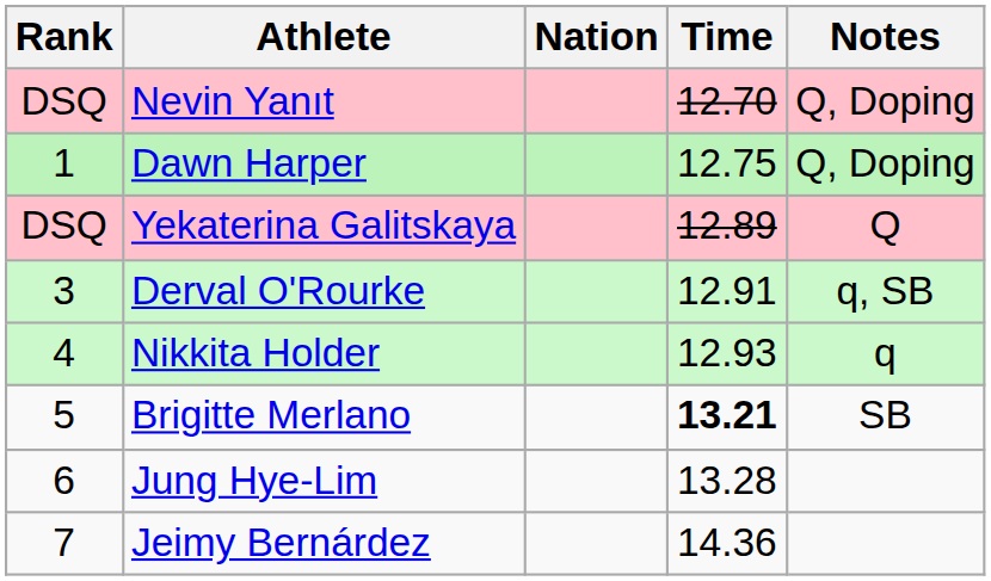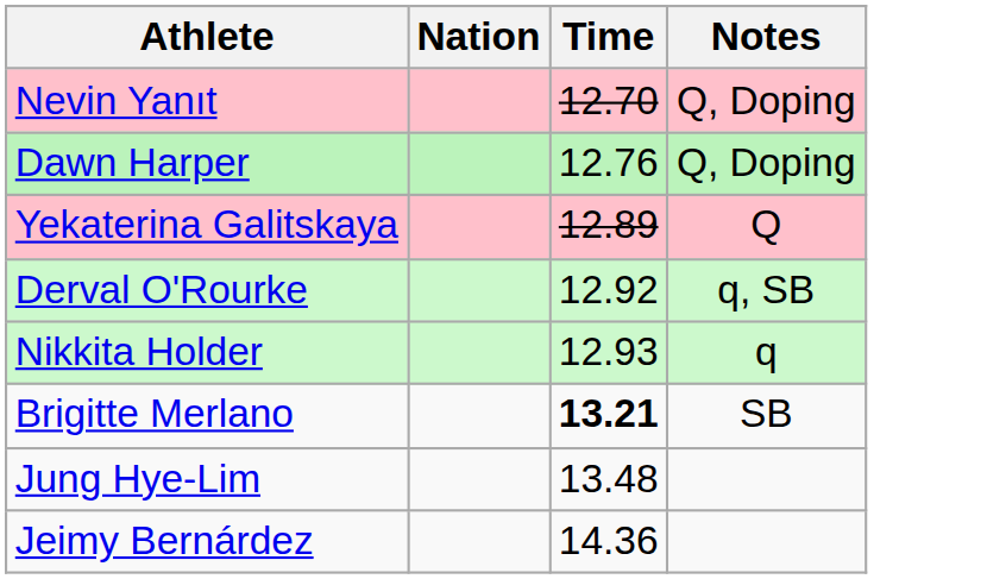- column: Rank | DSQ | 1 | DSQ | 3 | 4 | 5 | 6 | 7
Dawn Harper | Time: 12.75 -> 12.76
Derval O'Rourke | Time: 12.91 -> 12.92
Jung Hye-Lim | Time: 13.28 -> 13.48
